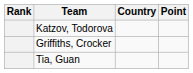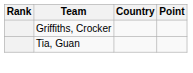- row: Katzov, Todorova
